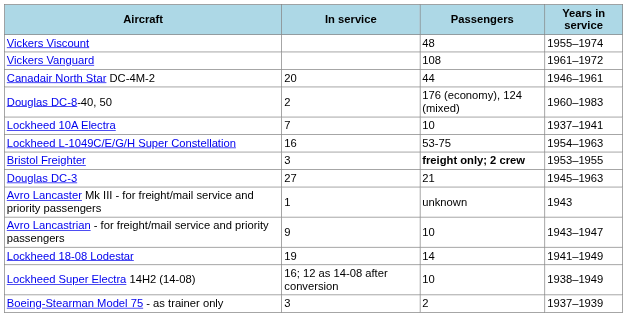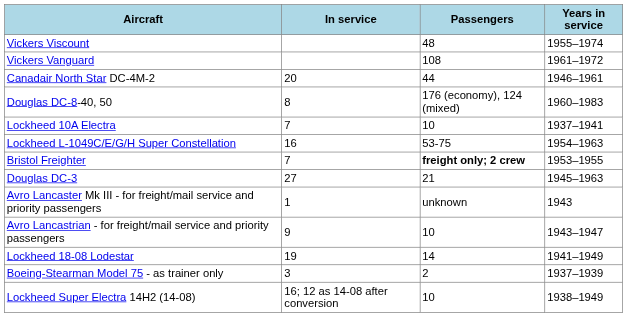Douglas DC-8-40, 50 | In service: 2 -> 8
Bristol Freighter | In service: 3 -> 7
rows swapped: Lockheed Super Electra 14H2 (14-08) <-> Boeing-Stearman Model 75 - as trainer only
